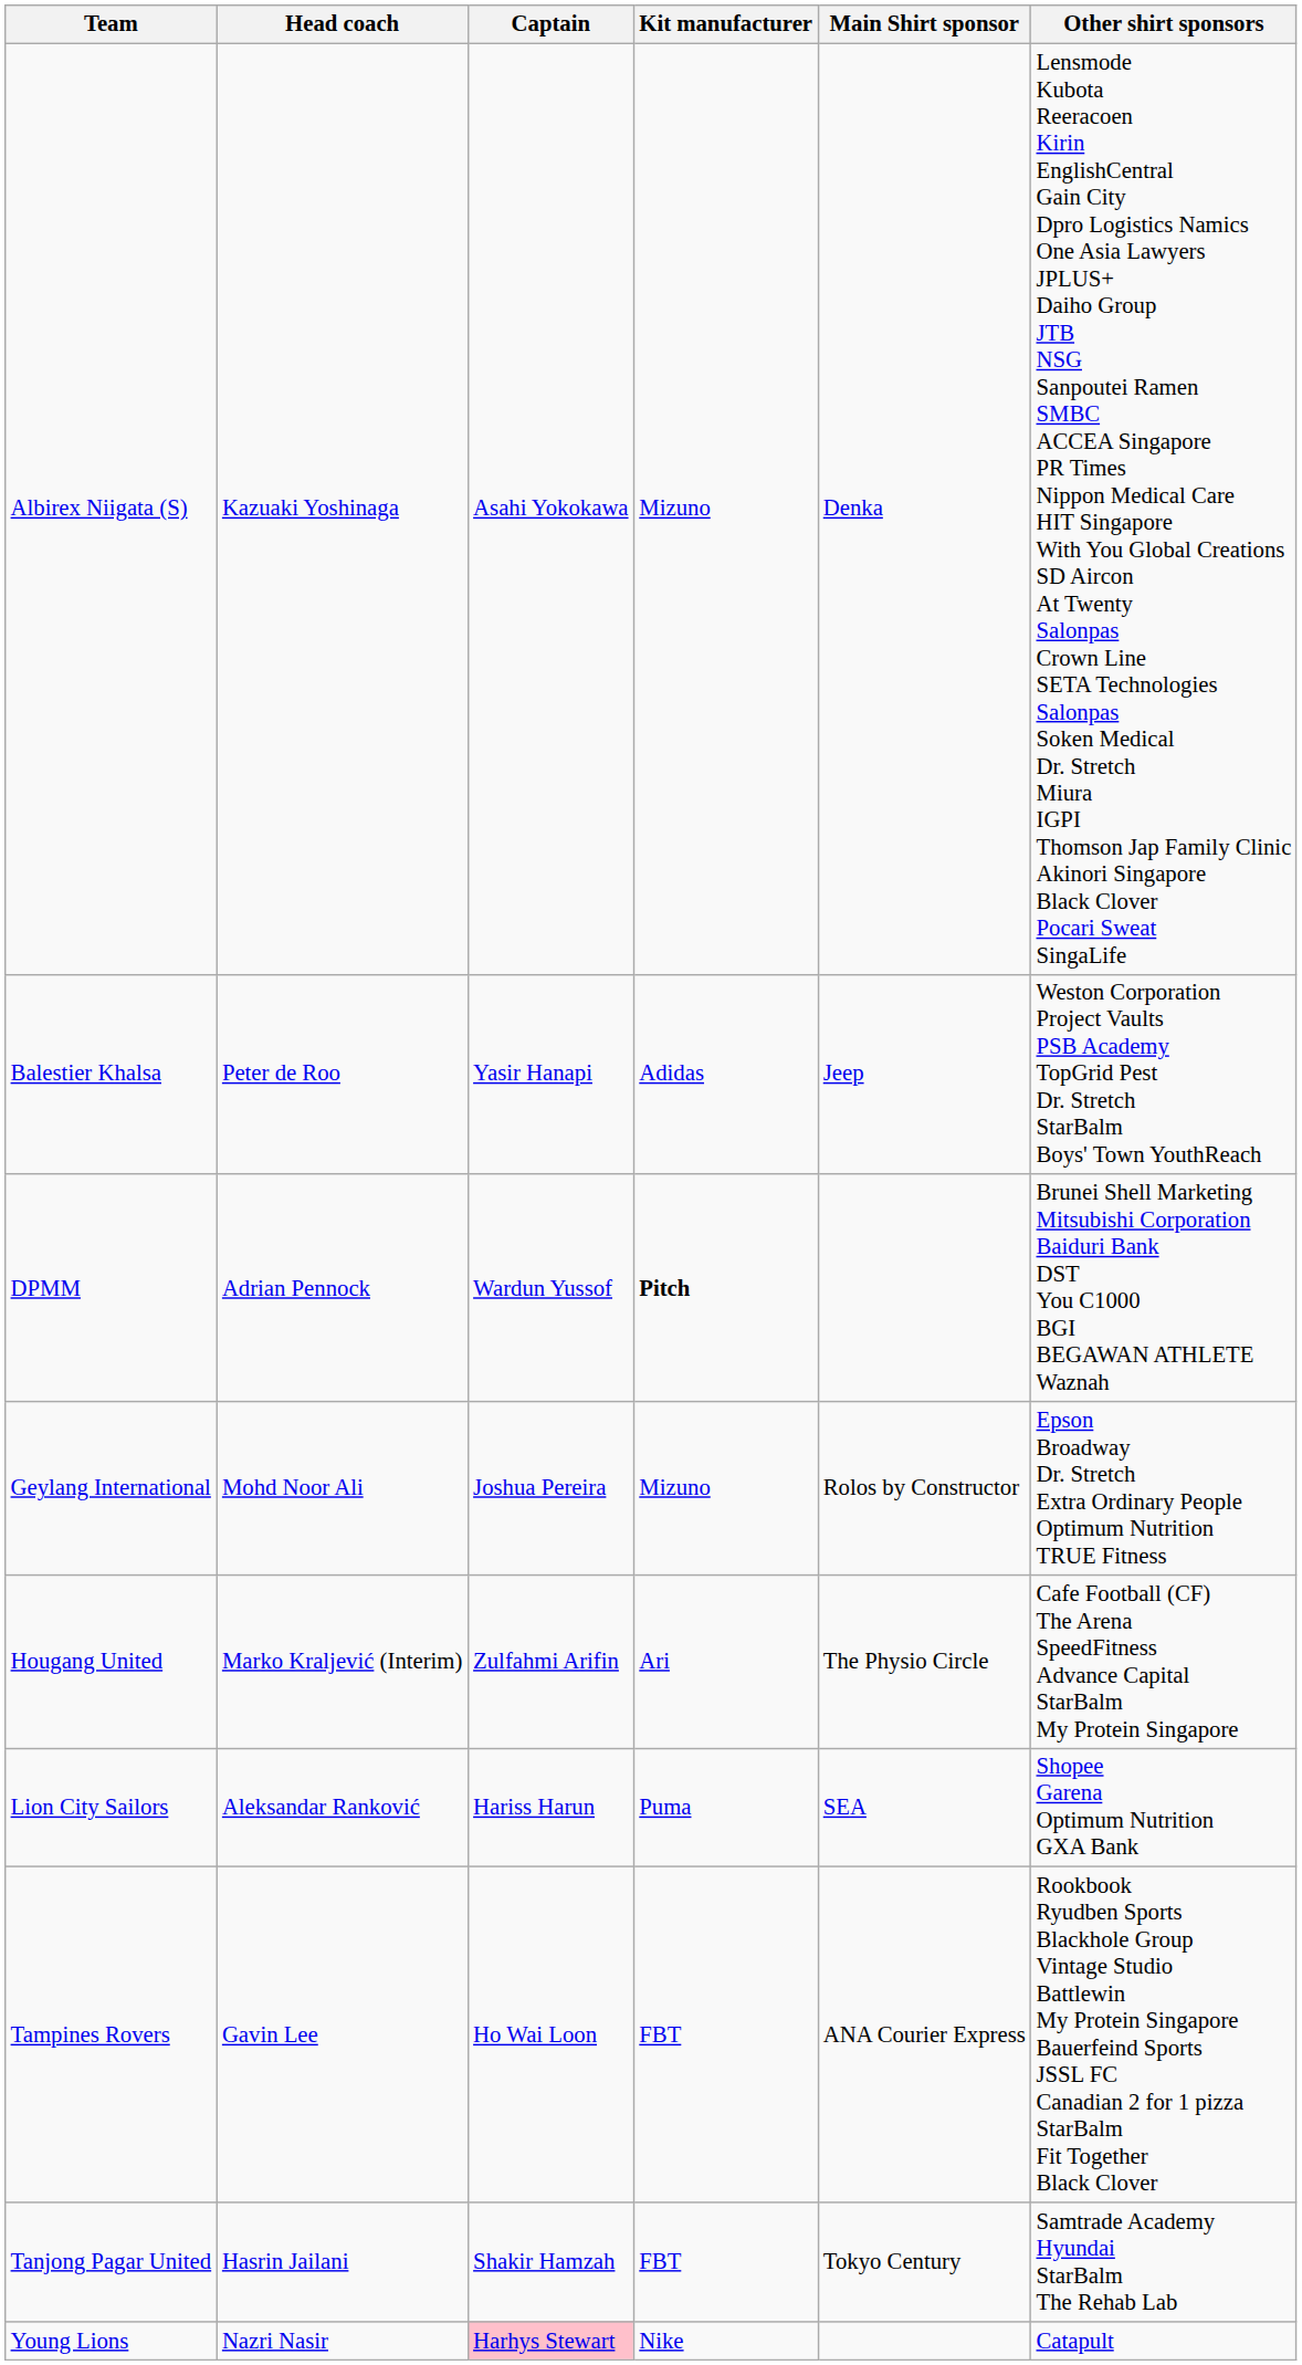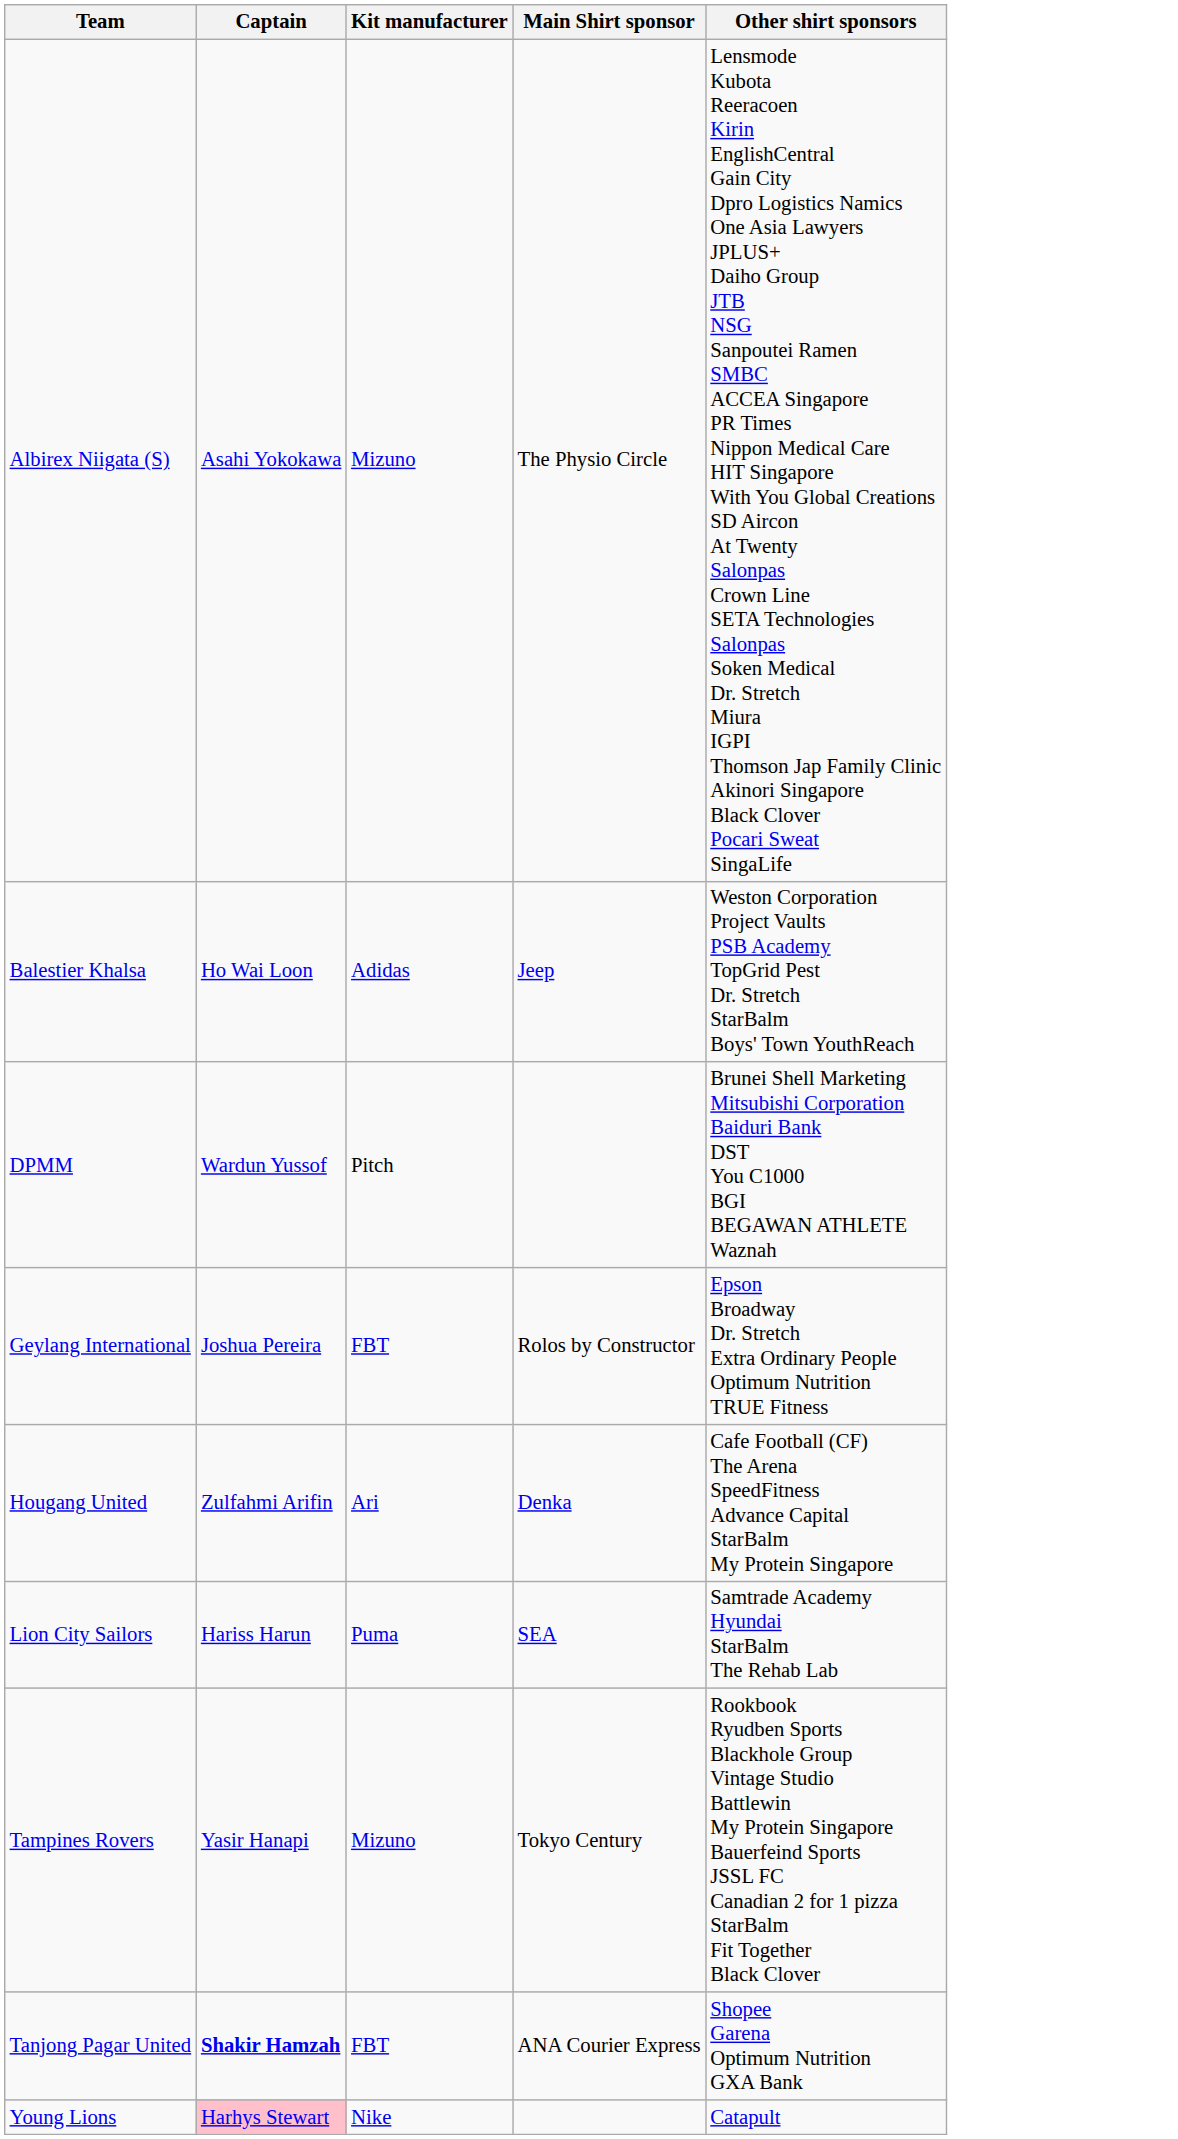- column: Head coach | Kazuaki Yoshinaga | Peter de Roo | Adrian Pennock | Mohd Noor Ali | Marko Kraljević (Interim) | Aleksandar Ranković | Gavin Lee | Hasrin Jailani | Nazri Nasir
Albirex Niigata (S) | Main Shirt sponsor: Denka -> The Physio Circle
Balestier Khalsa | Captain: Yasir Hanapi -> Ho Wai Loon
DPMM | Kit manufacturer: bold -> normal
Geylang International | Kit manufacturer: Mizuno -> FBT
Hougang United | Main Shirt sponsor: The Physio Circle -> Denka
Lion City Sailors | Other shirt sponsors: Shopee Garena Optimum Nutrition GXA Bank -> Samtrade Academy Hyundai StarBalm The Rehab Lab
Tampines Rovers | Captain: Ho Wai Loon -> Yasir Hanapi
Tampines Rovers | Kit manufacturer: FBT -> Mizuno
Tampines Rovers | Main Shirt sponsor: ANA Courier Express -> Tokyo Century
Tanjong Pagar United | Captain: normal -> bold
Tanjong Pagar United | Main Shirt sponsor: Tokyo Century -> ANA Courier Express
Tanjong Pagar United | Other shirt sponsors: Samtrade Academy Hyundai StarBalm The Rehab Lab -> Shopee Garena Optimum Nutrition GXA Bank
